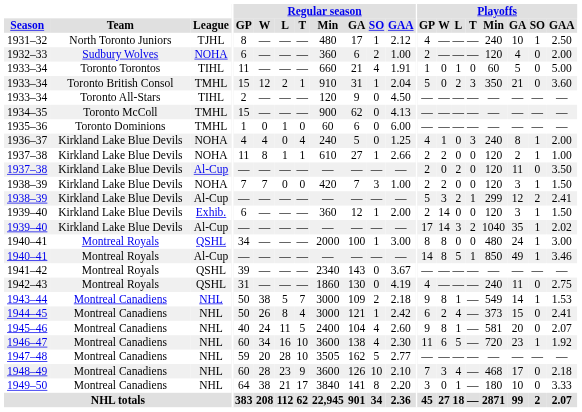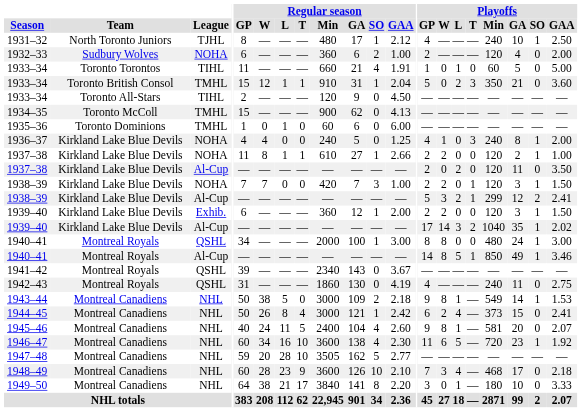1933–34 / TMHL | Regular season / L: 2 -> 1
1936–37 | Regular season / T: 4 -> 0
1938–39 / NOHA | Playoffs / T: 0 -> 1
1939–40 / Exhib. | Playoffs / W: 14 -> 2
1943–44 | Regular season / T: 7 -> 0
